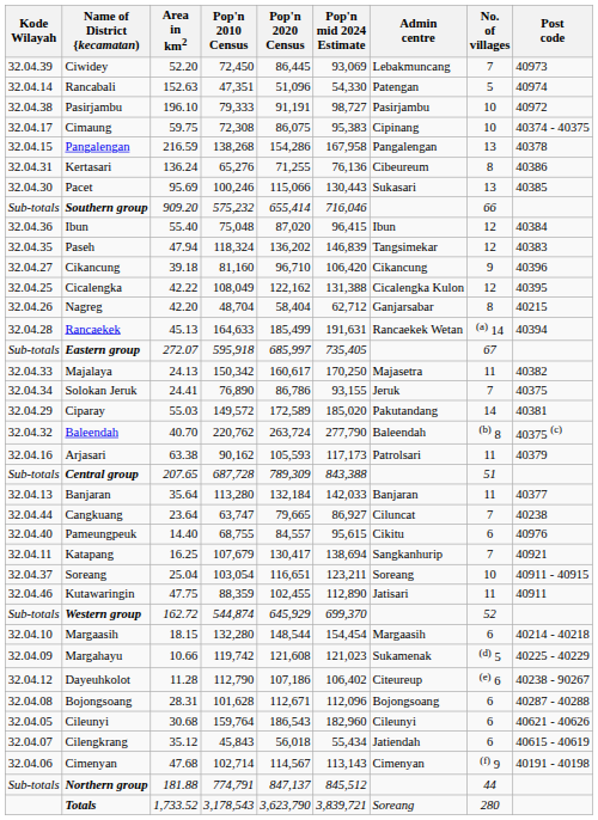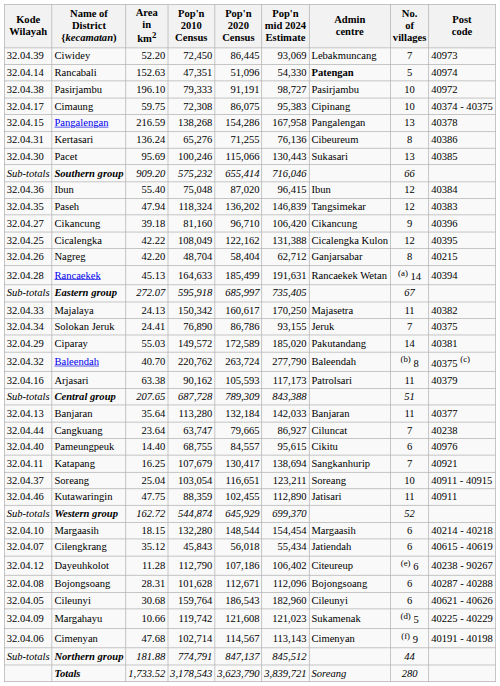Rancabali | Admin centre: normal -> bold
rows swapped: Margahayu <-> Cilengkrang
